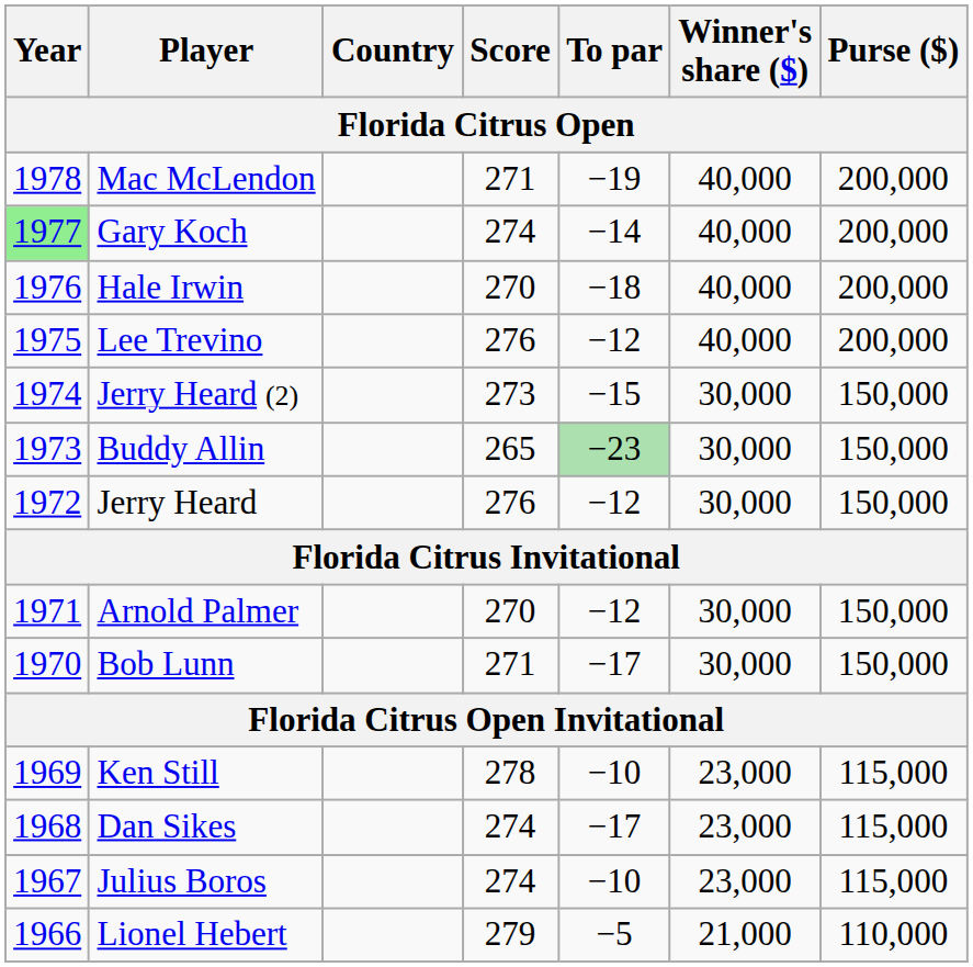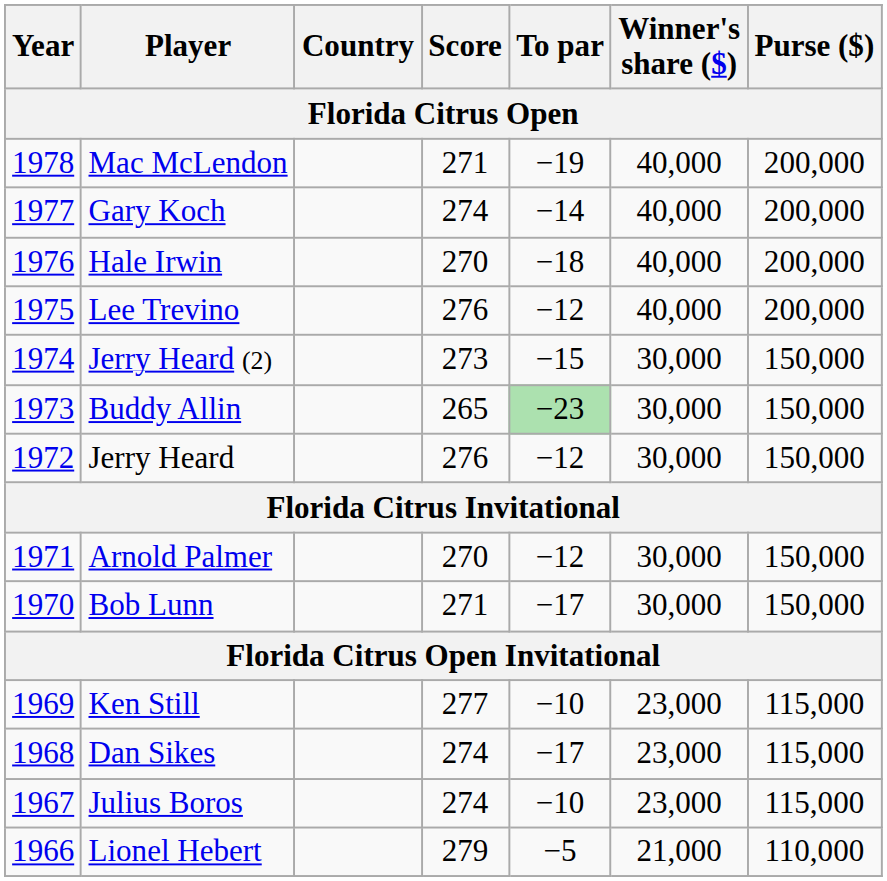Gary Koch | Year: lightgreen background -> no background
Ken Still | Score: 278 -> 277
